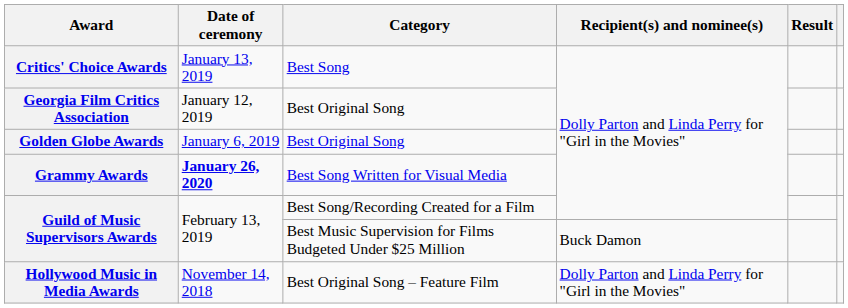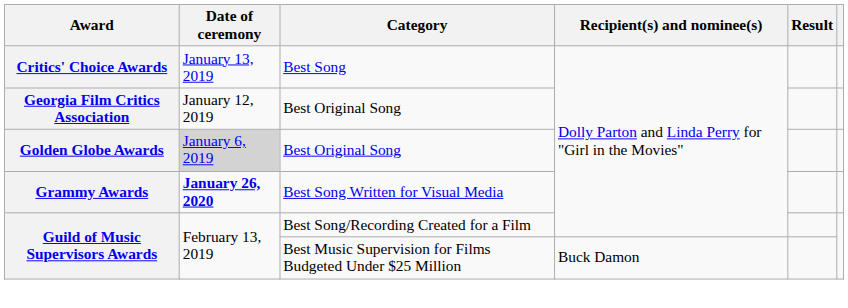Golden Globe Awards | Date of ceremony: no background -> lightgrey background
- row: Hollywood Music in Media Awards | November 14, 2018 | Best Original Song – Feature Film | Dolly Parton and Linda Perry for "Girl in the Movies"
